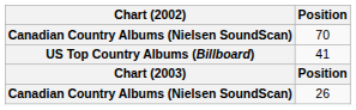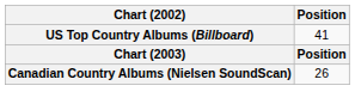- row: Canadian Country Albums (Nielsen SoundScan) | 70
